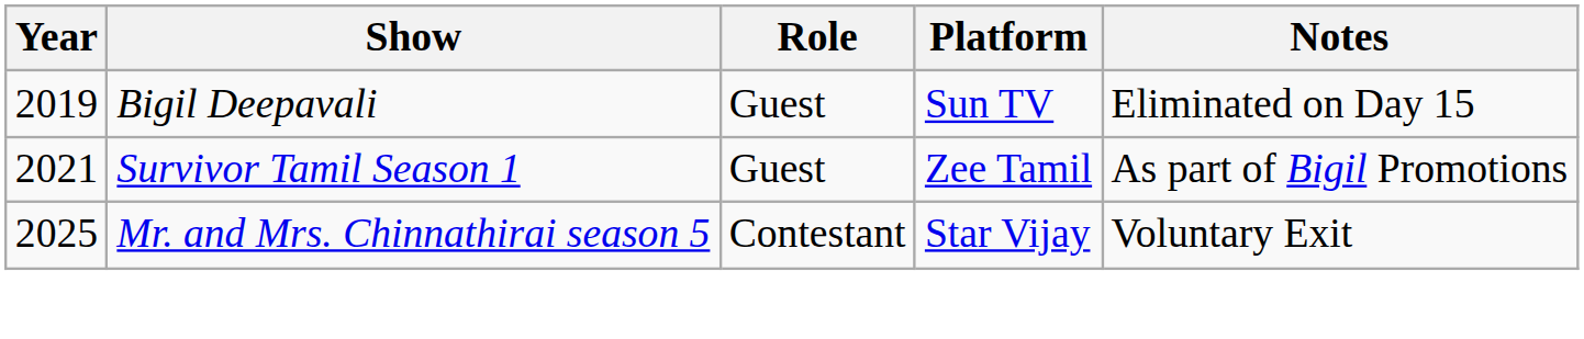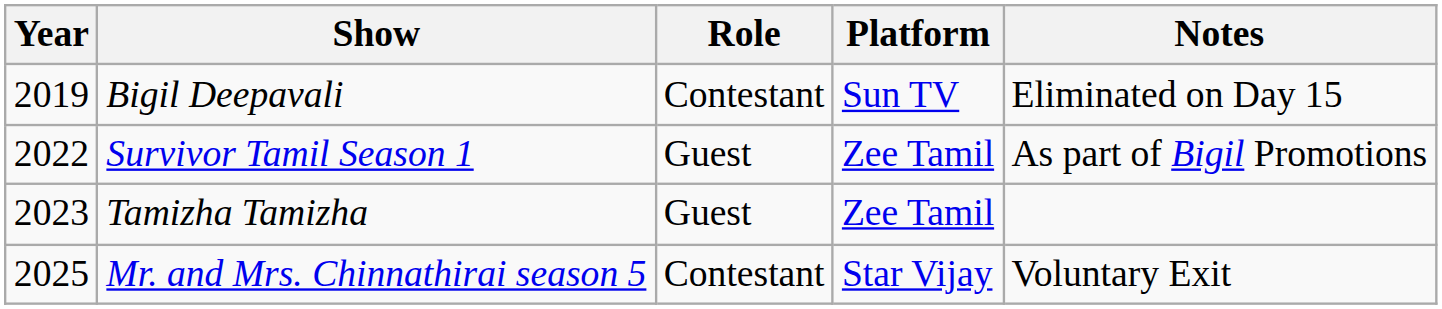Bigil Deepavali | Role: Guest -> Contestant
Survivor Tamil Season 1 | Year: 2021 -> 2022
+ row: 2023 | Tamizha Tamizha | Guest | Zee Tamil
